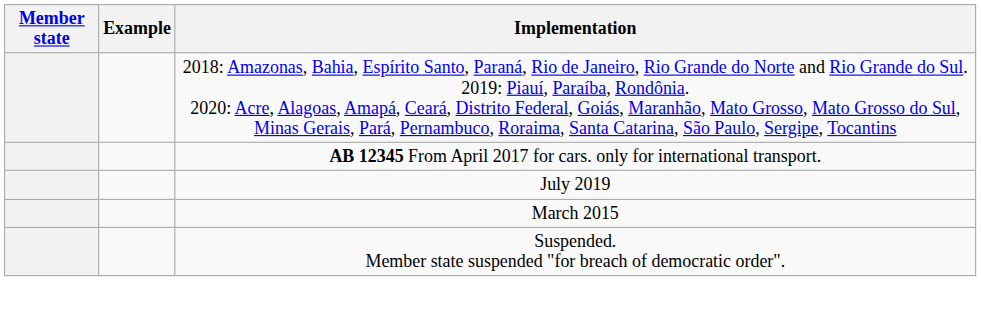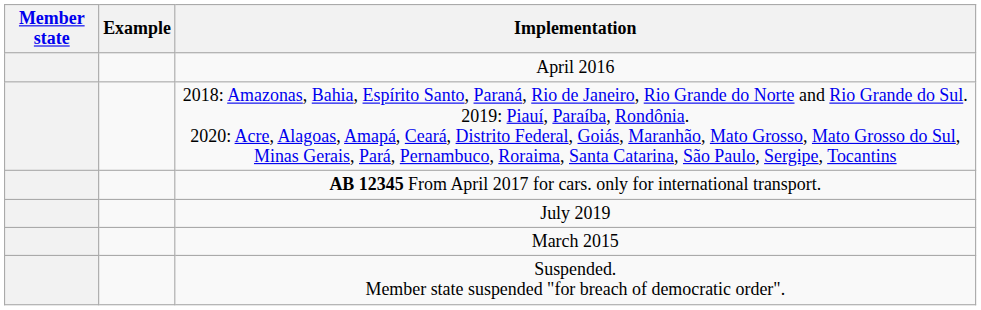+ row: April 2016
